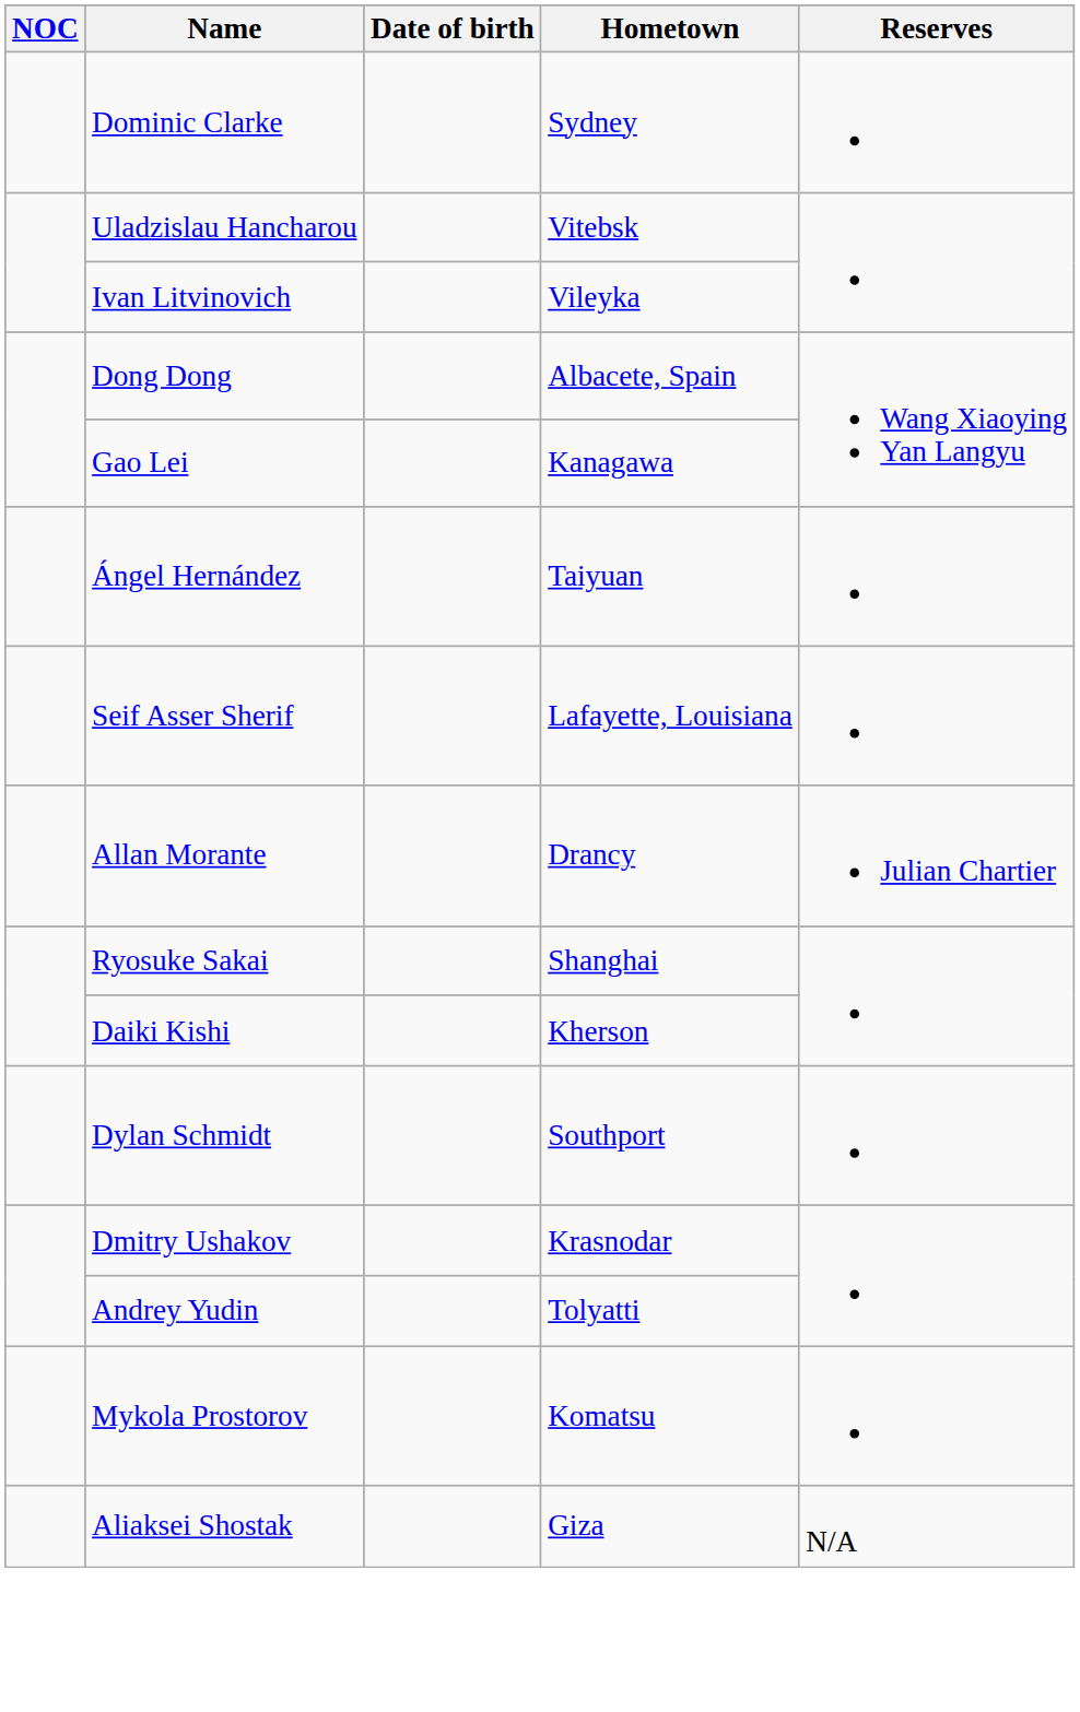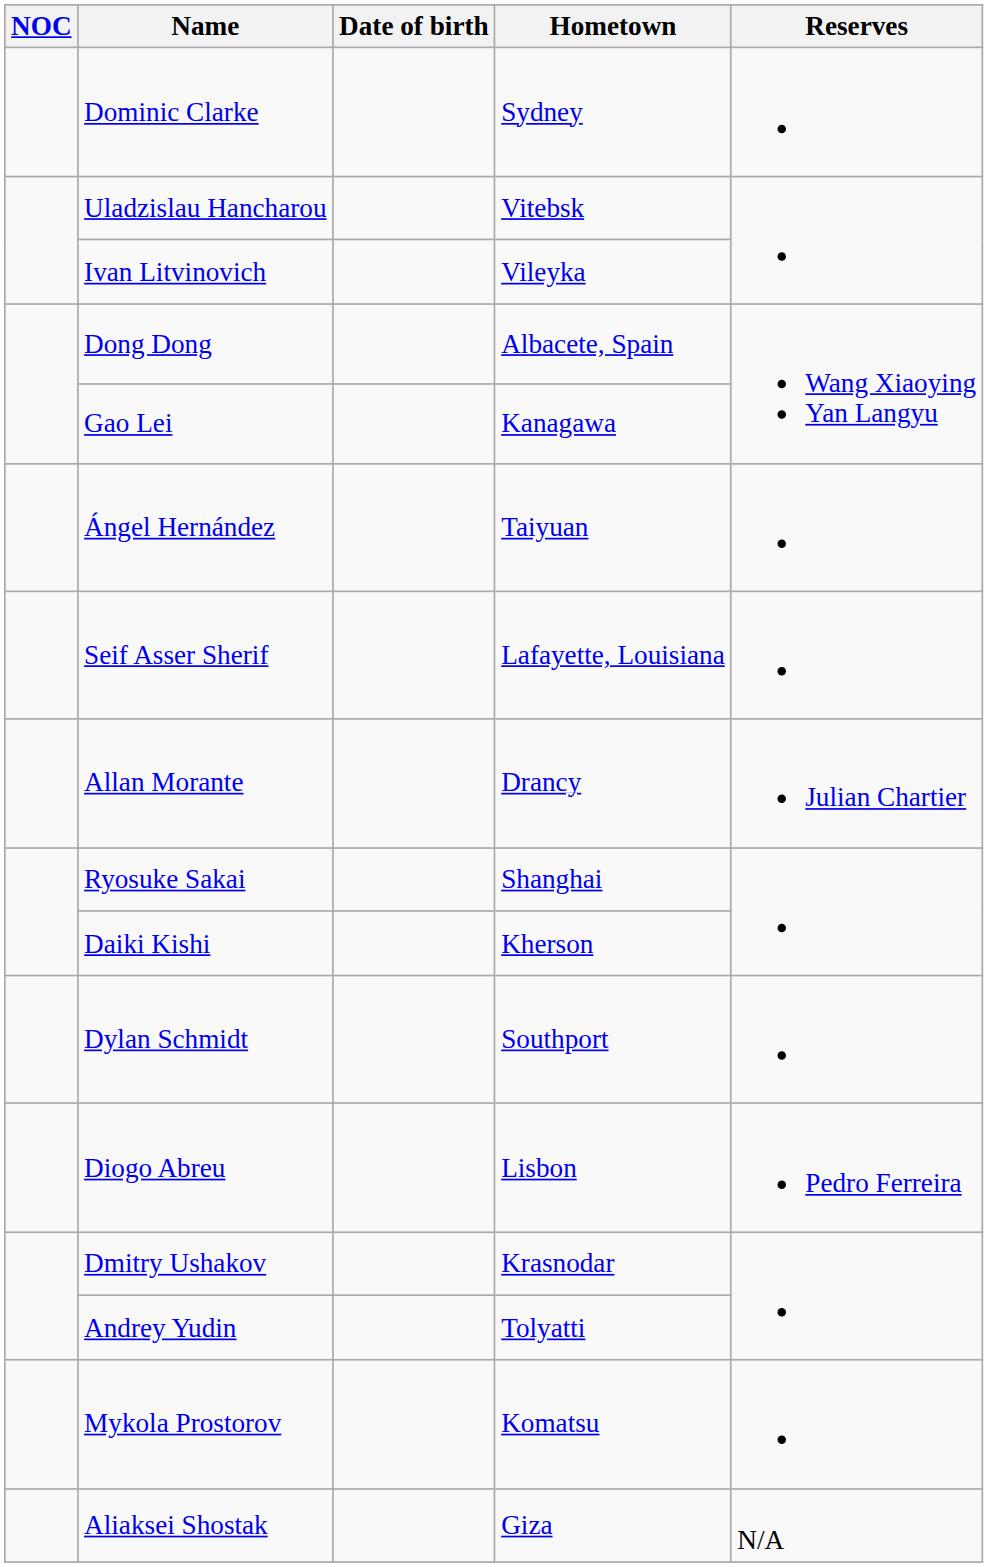+ row: Diogo Abreu | Lisbon | Pedro Ferreira
